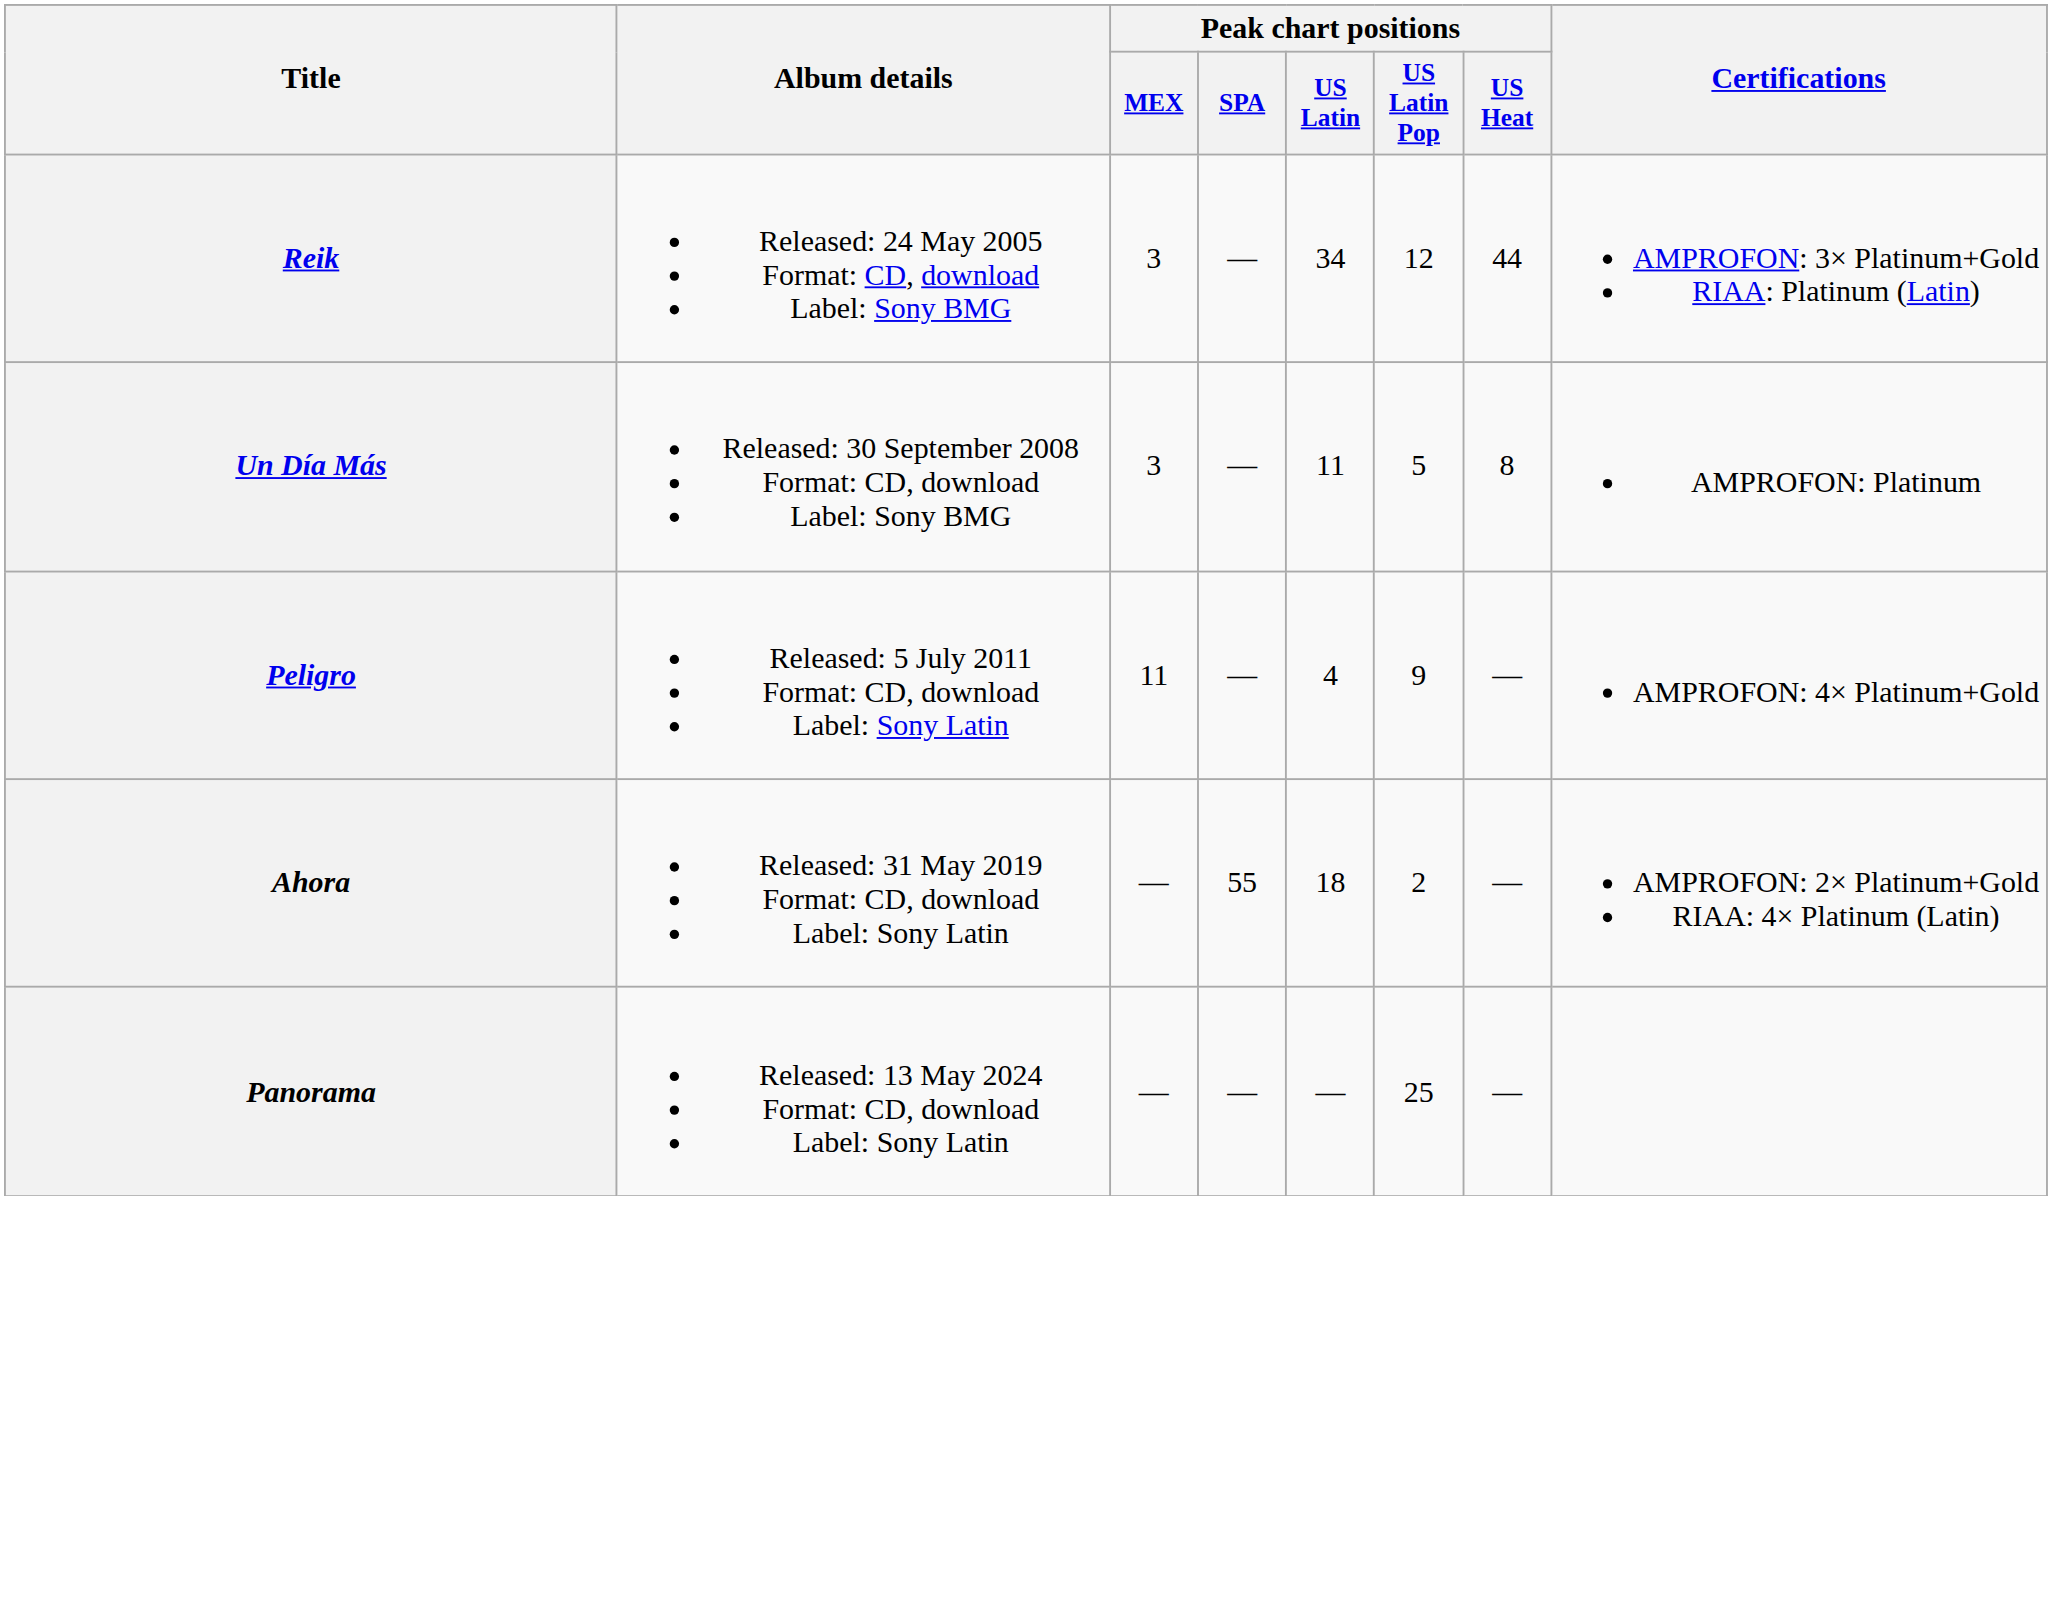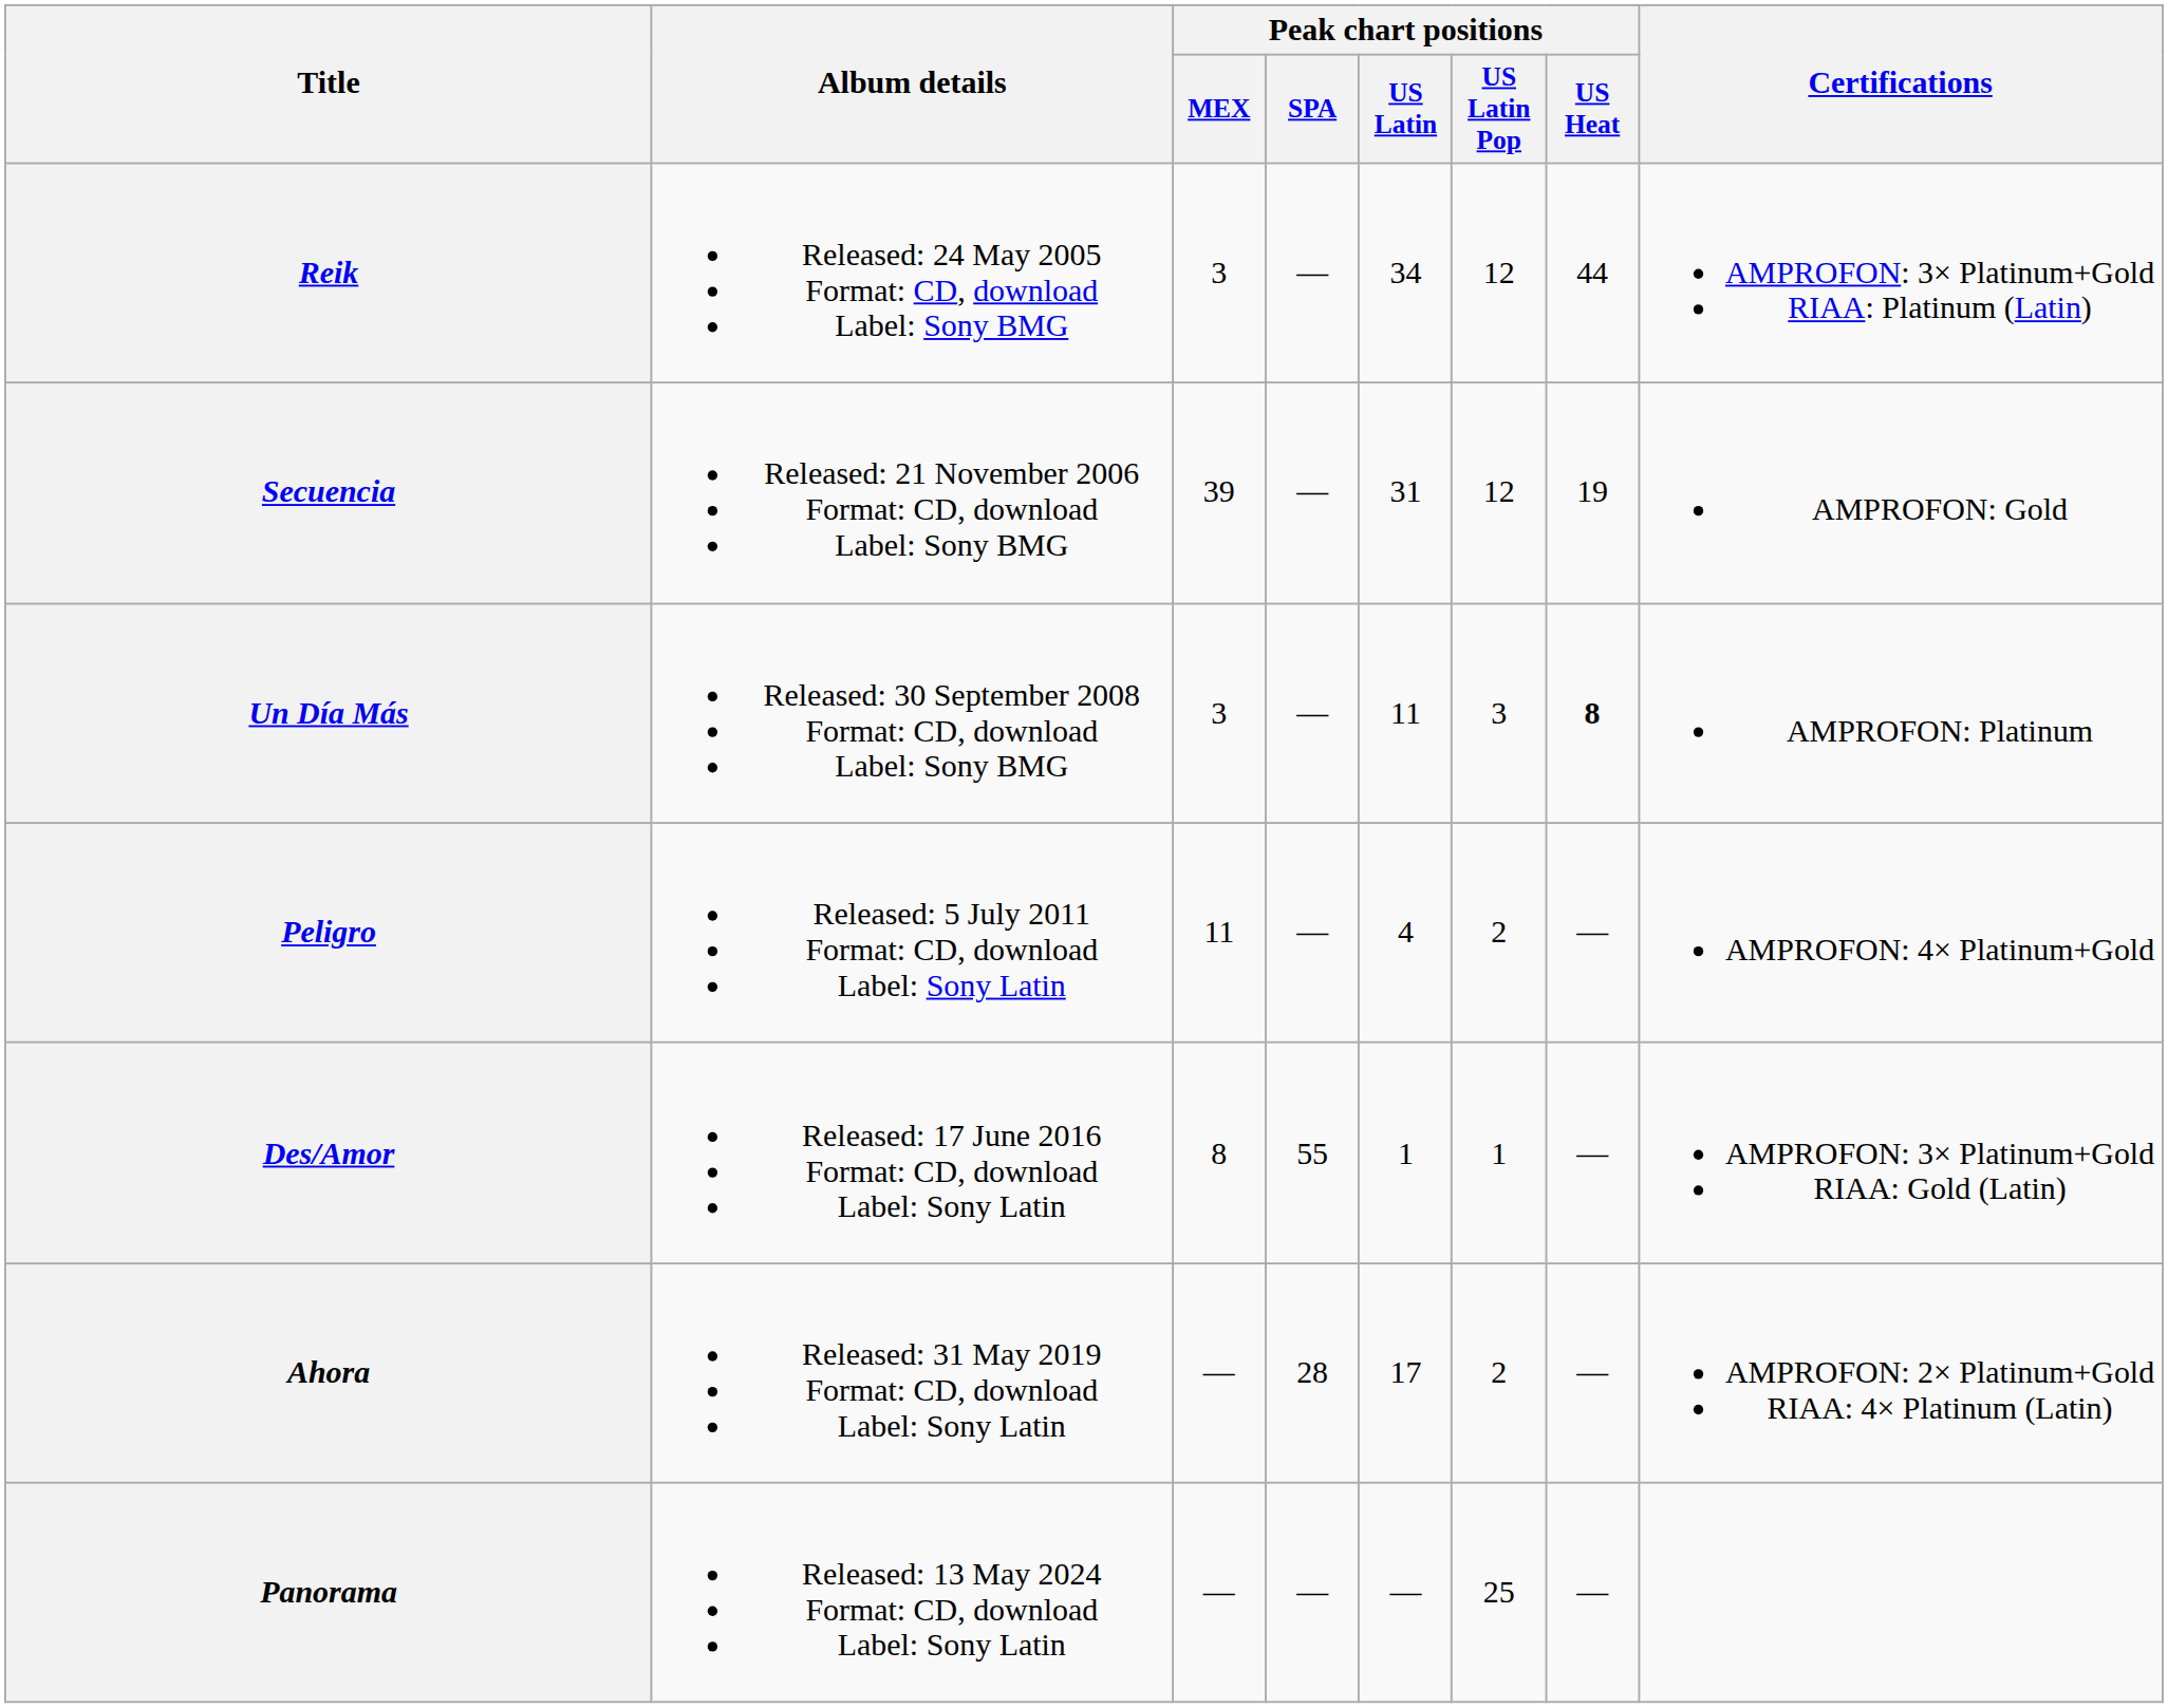+ row: Secuencia | Released: 21 November 2006 Format: CD, download Label: Sony BMG | 39 | — | 31 | 12 | 19 | AMPROFON: Gold
Un Día Más | Peak chart positions / US Latin Pop: 5 -> 3
Un Día Más | Peak chart positions / US Heat: normal -> bold
Peligro | Peak chart positions / US Latin Pop: 9 -> 2
+ row: Des/Amor | Released: 17 June 2016 Format: CD, download Label: Sony Latin | 8 | 55 | 1 | 1 | — | AMPROFON: 3× Platinum+Gold RIAA: Gold (Latin)
Ahora | Peak chart positions / SPA: 55 -> 28
Ahora | Peak chart positions / US Latin: 18 -> 17
